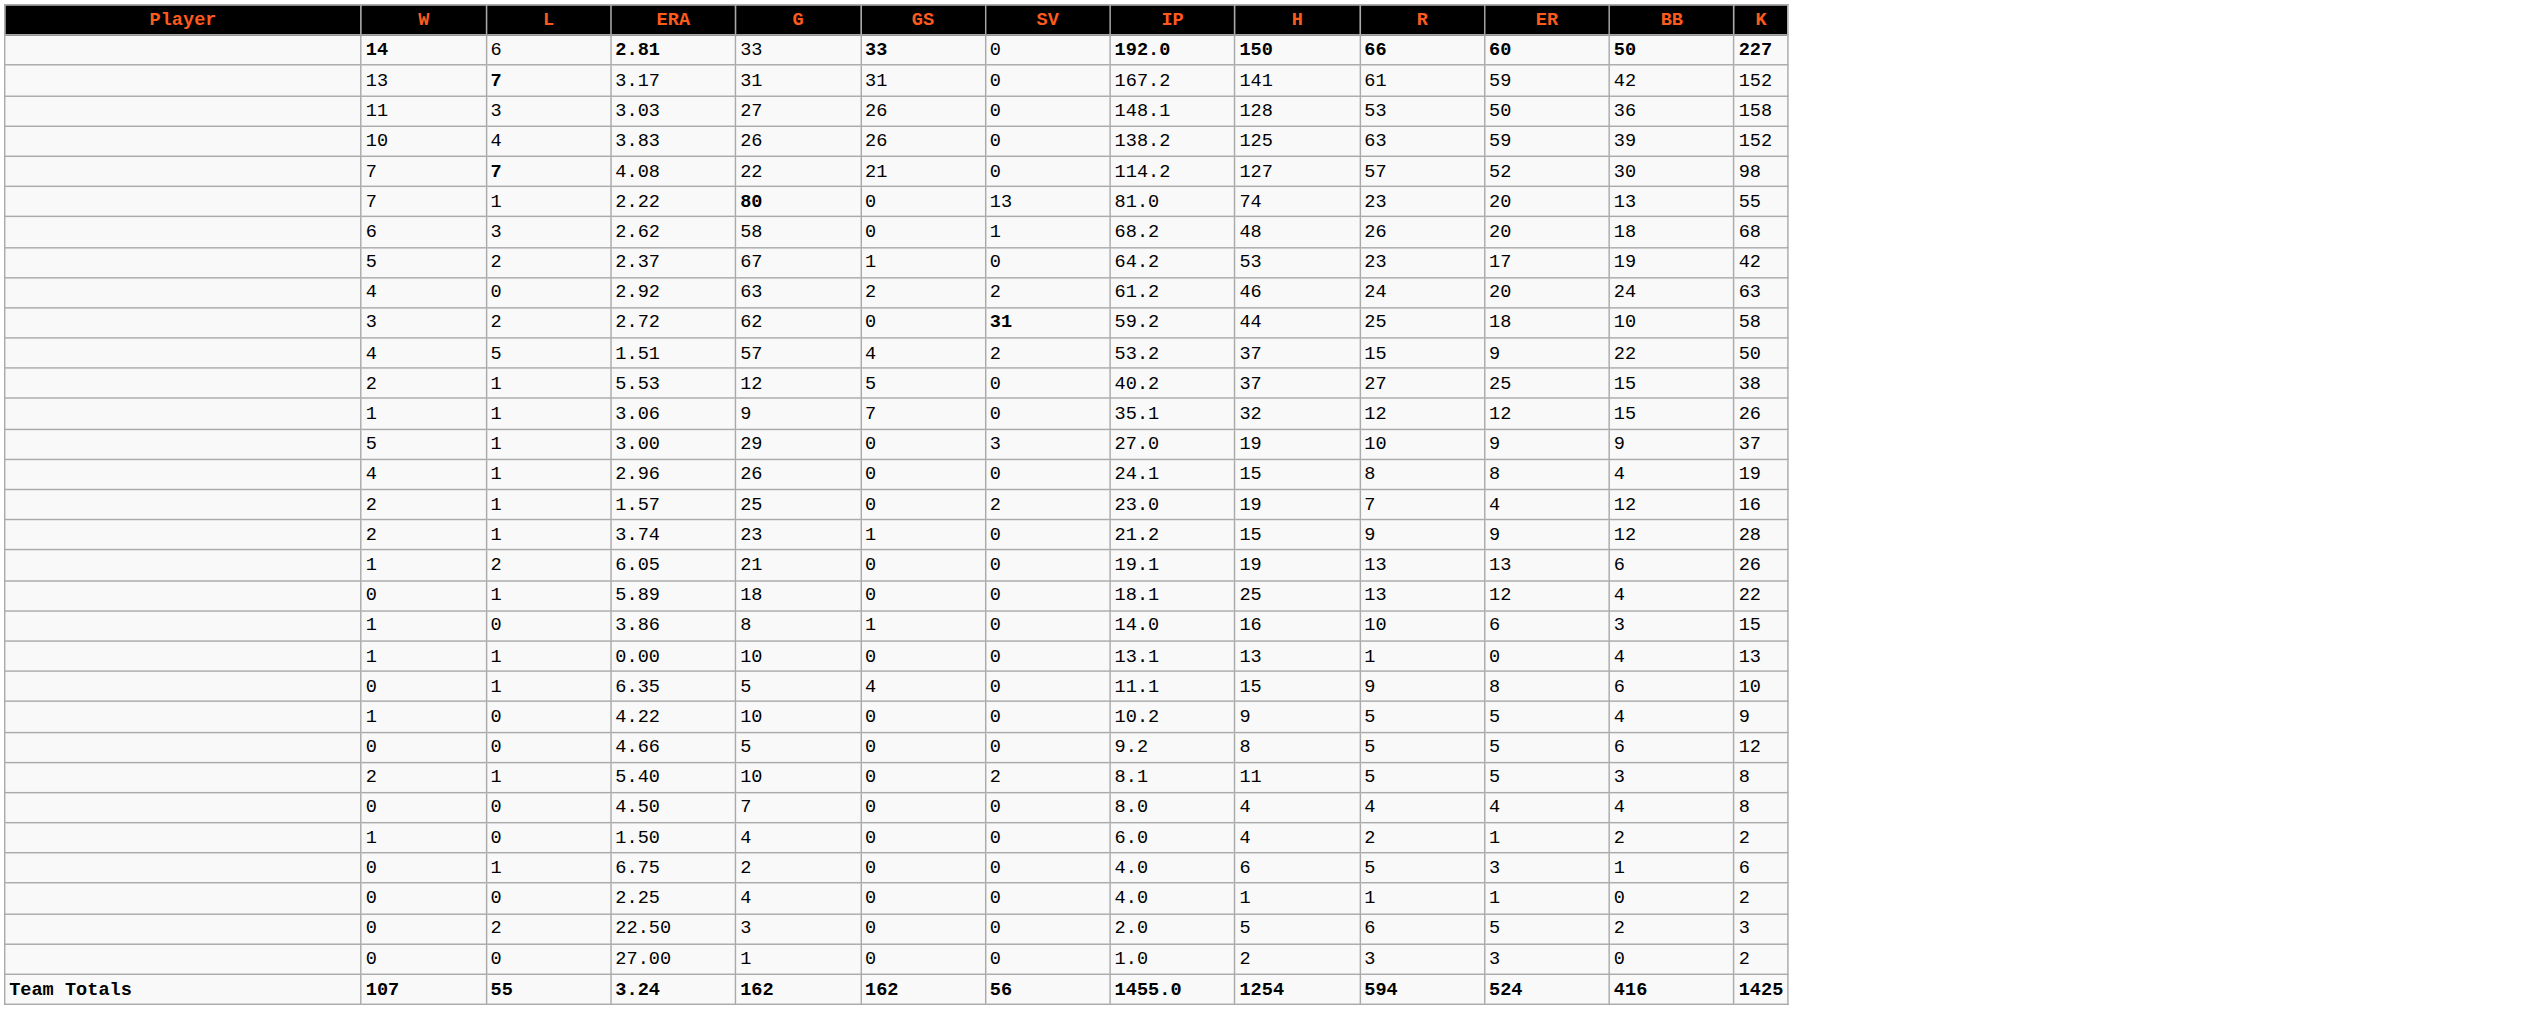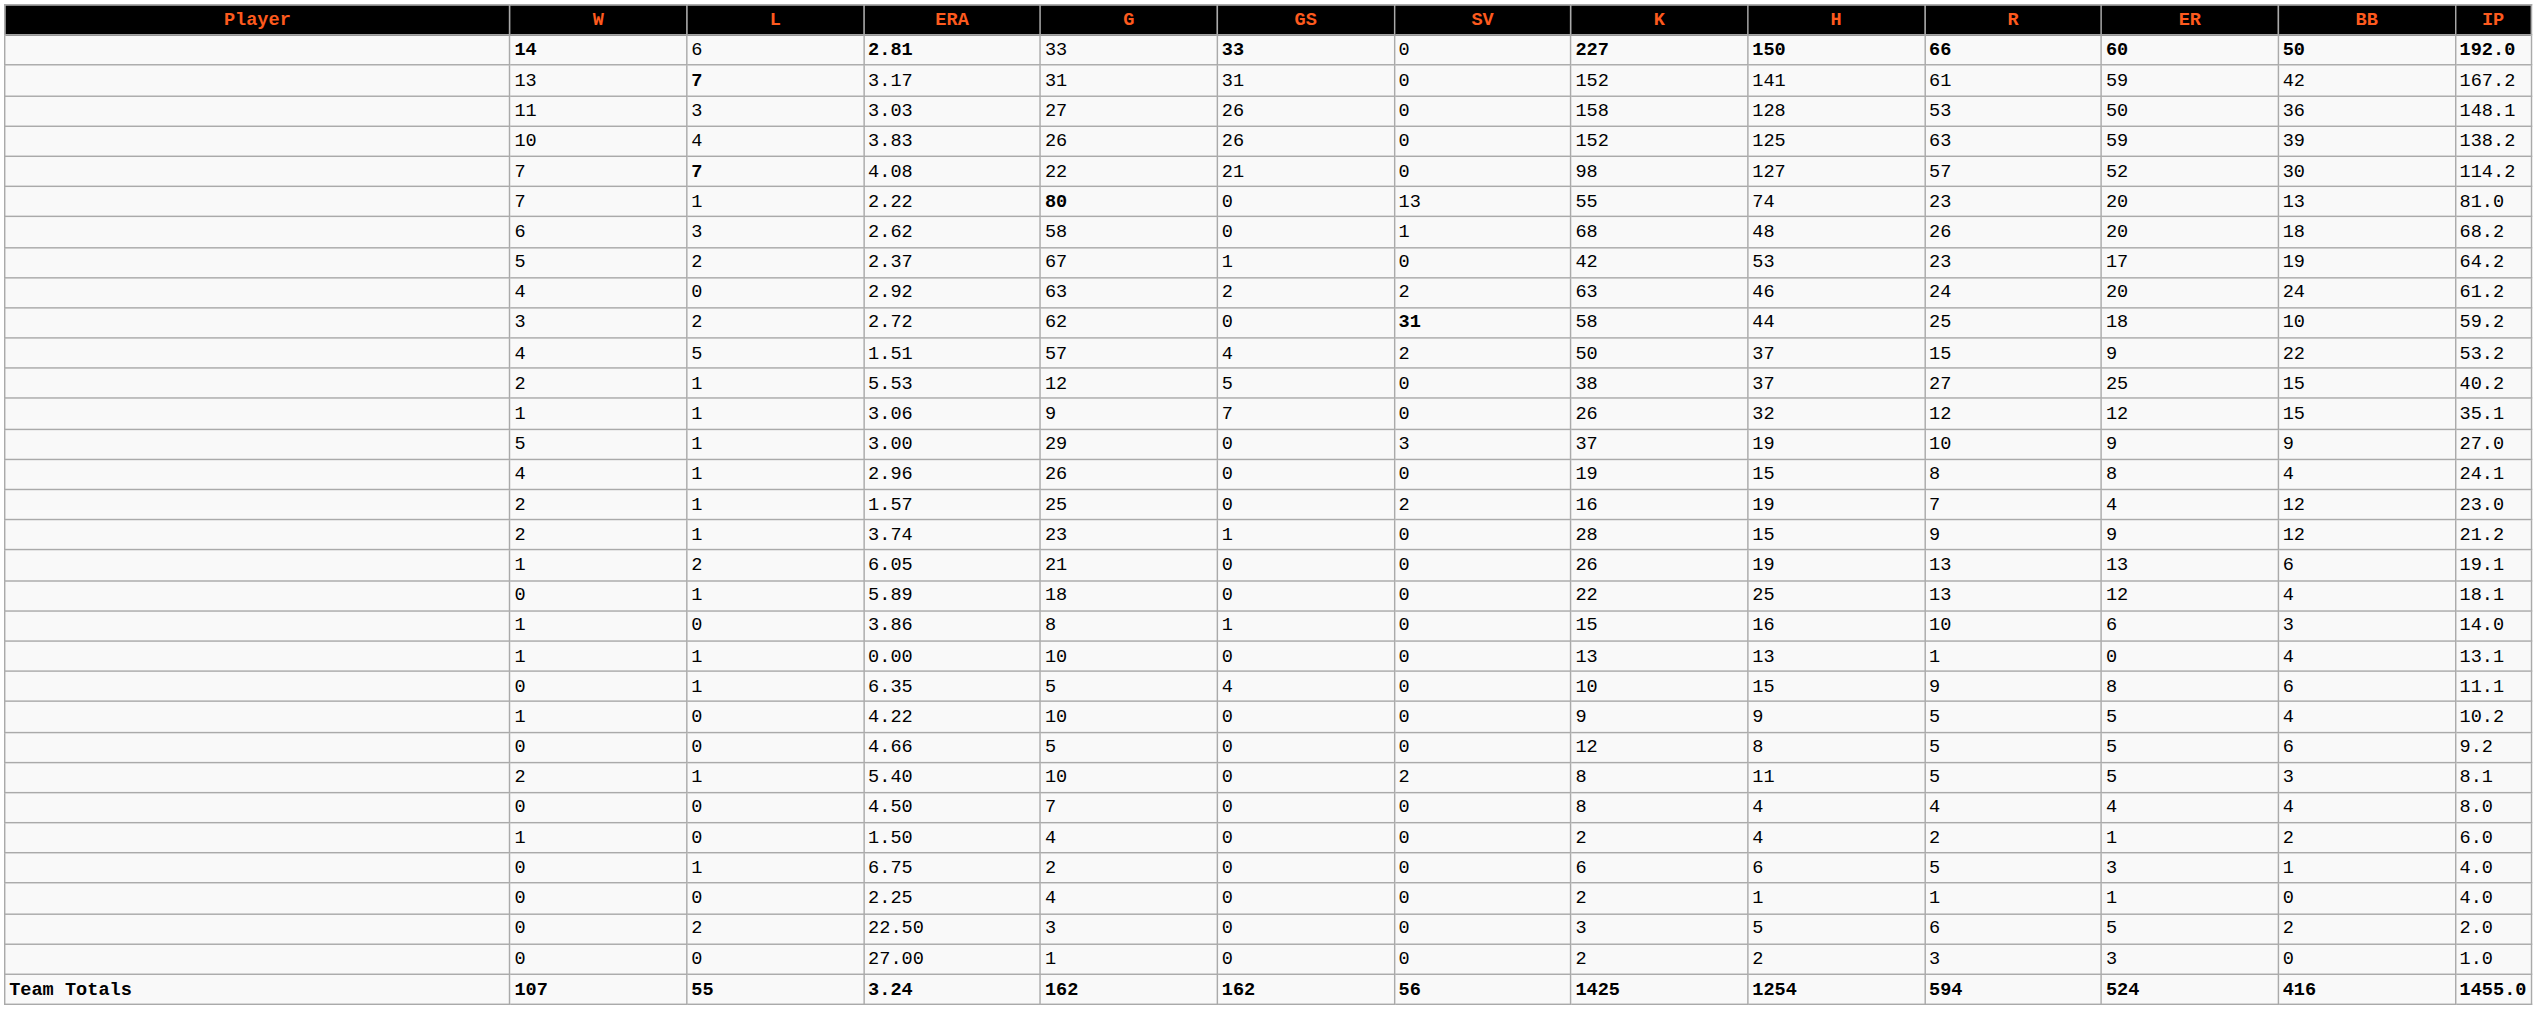columns swapped: IP <-> K
